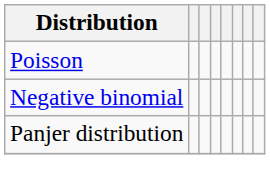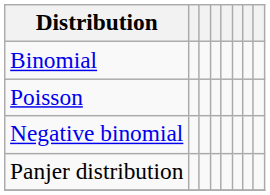+ row: Binomial
